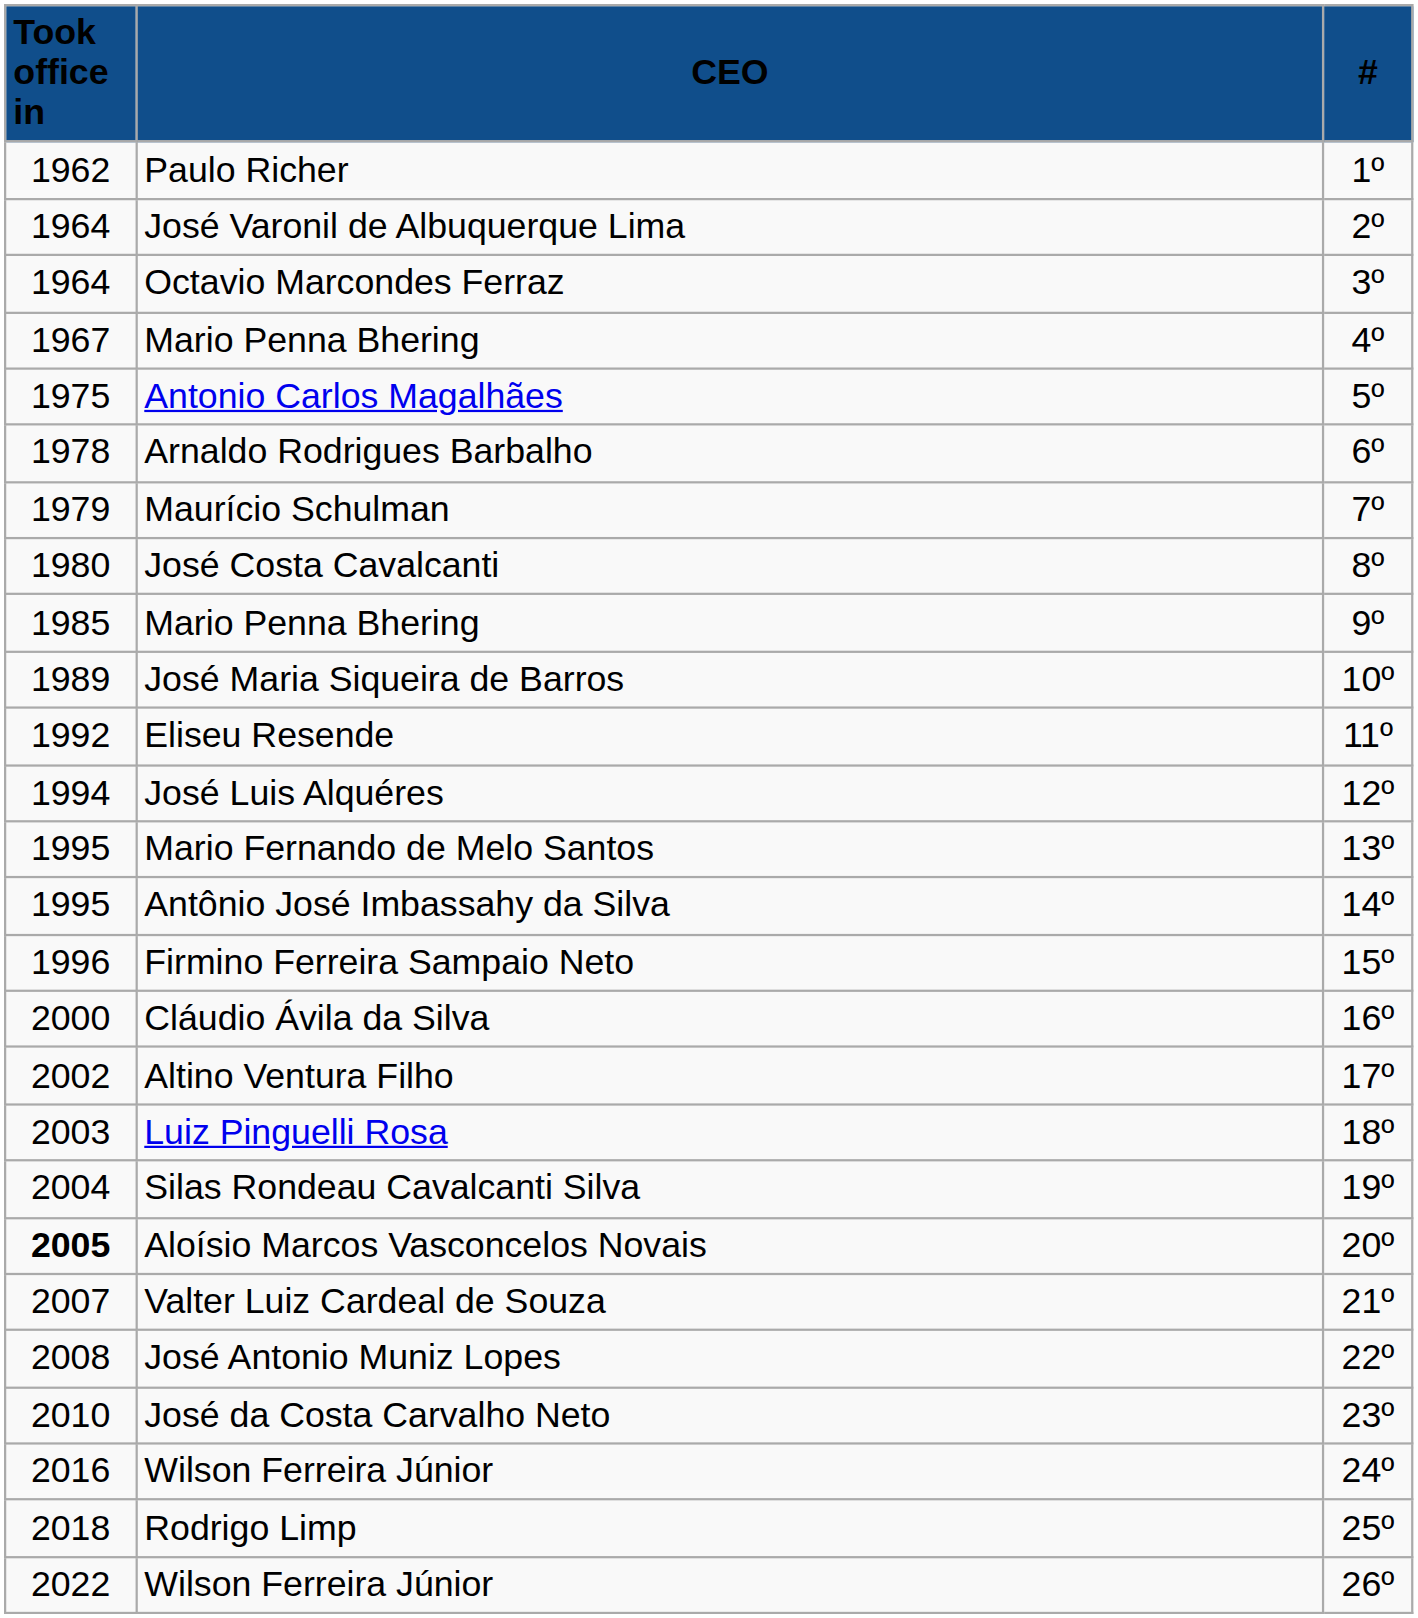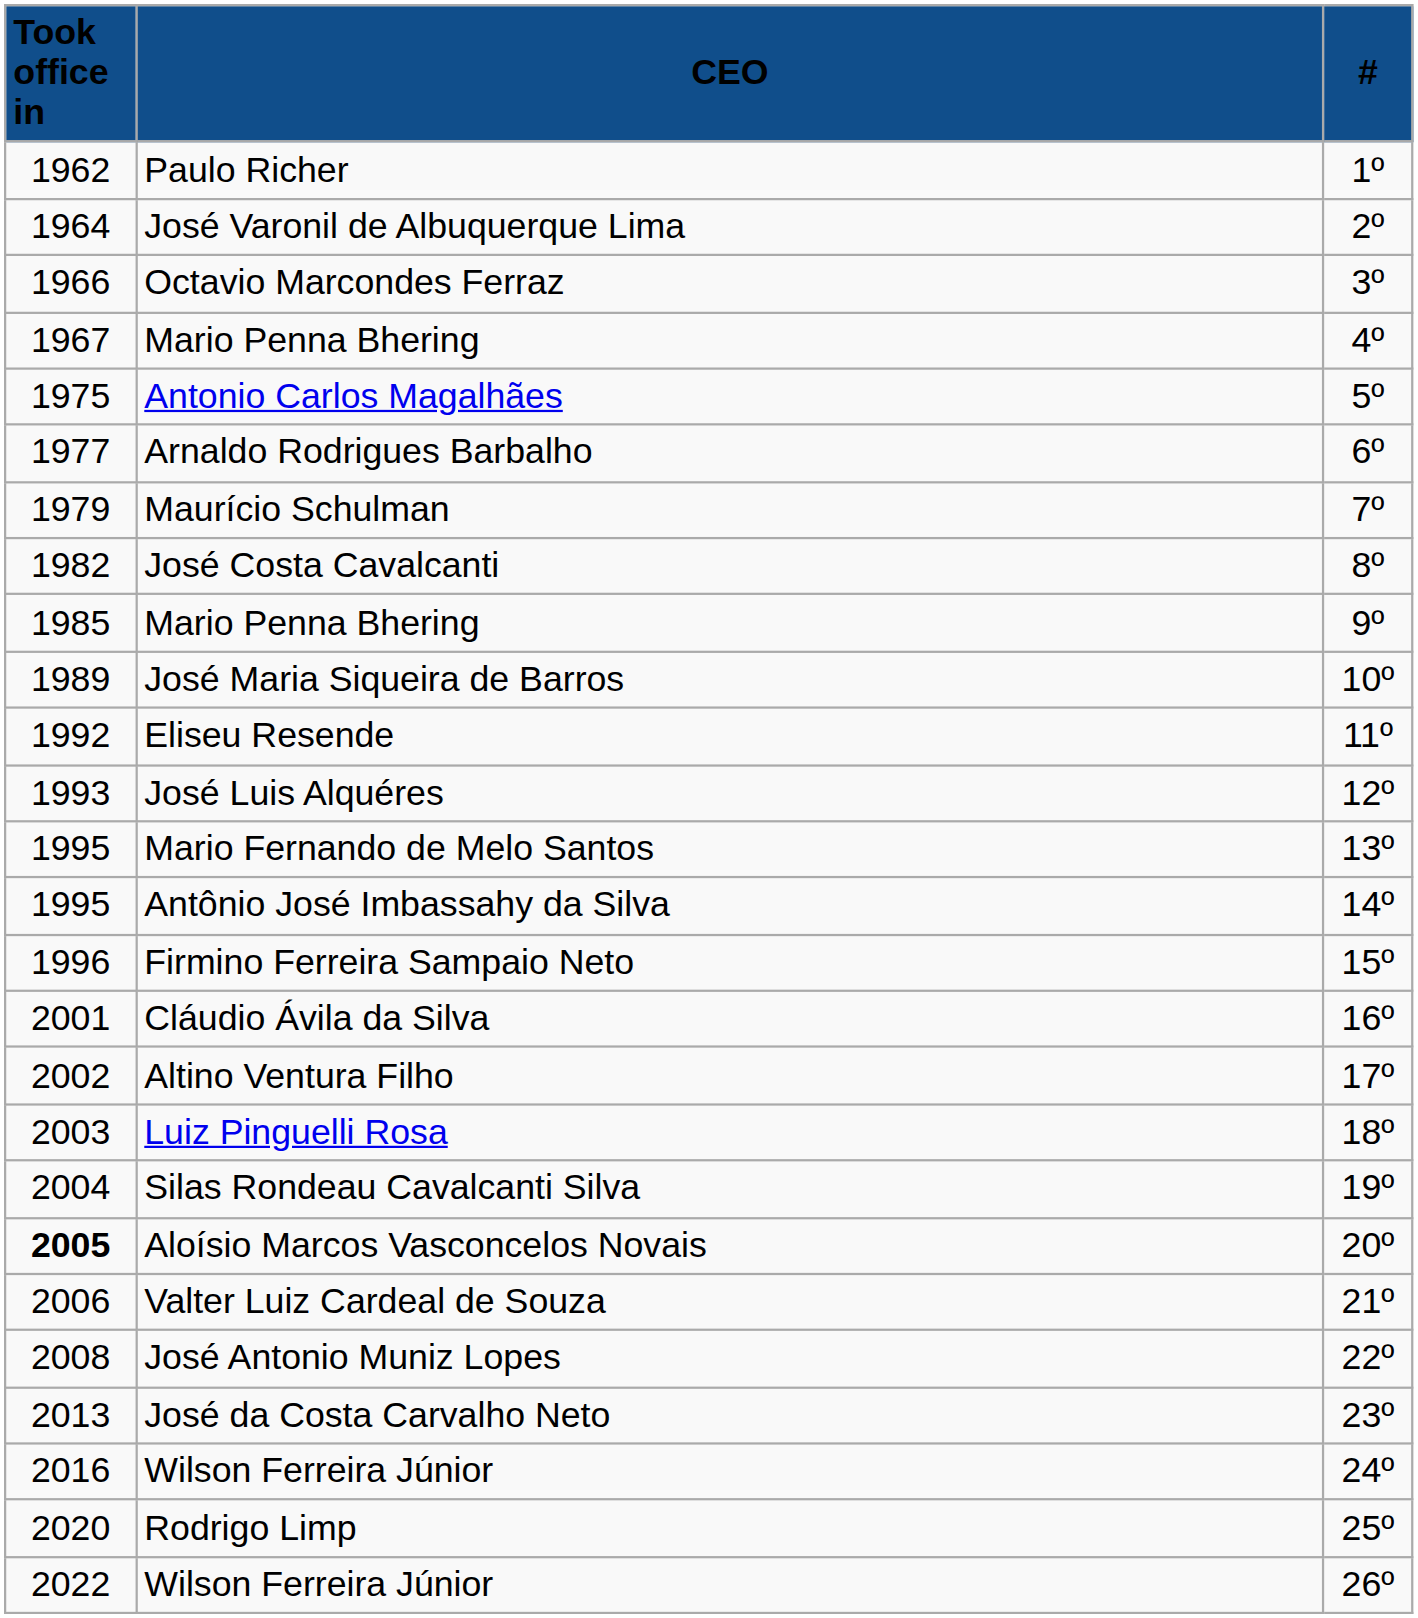Octavio Marcondes Ferraz | column 1: 1964 -> 1966
Arnaldo Rodrigues Barbalho | column 1: 1978 -> 1977
José Costa Cavalcanti | column 1: 1980 -> 1982
José Luis Alquéres | column 1: 1994 -> 1993
Cláudio Ávila da Silva | column 1: 2000 -> 2001
Valter Luiz Cardeal de Souza | column 1: 2007 -> 2006
José da Costa Carvalho Neto | column 1: 2010 -> 2013
Rodrigo Limp | column 1: 2018 -> 2020
